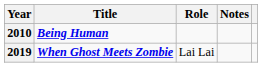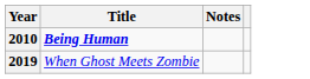- column: Role | Lai Lai
2019 | Title: bold -> normal
